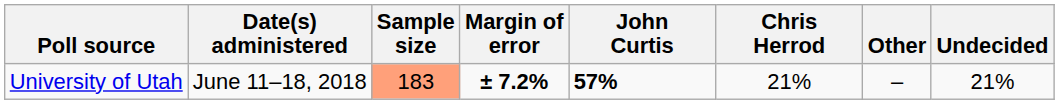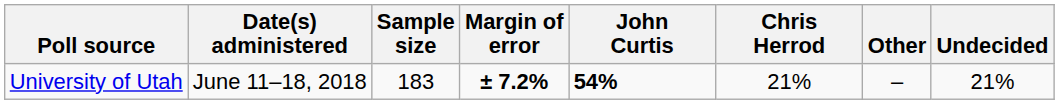University of Utah | Sample size: lightsalmon background -> no background
University of Utah | John Curtis: 57% -> 54%
